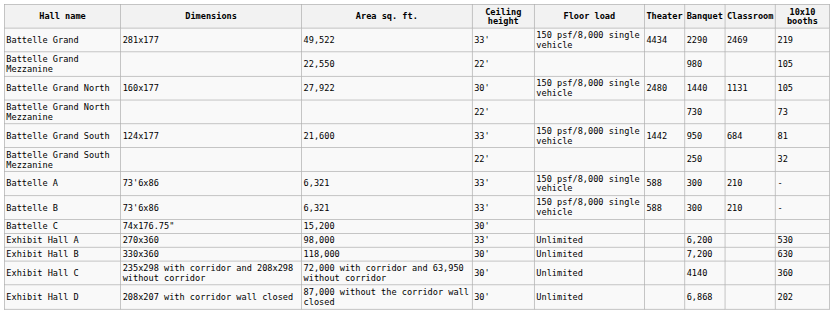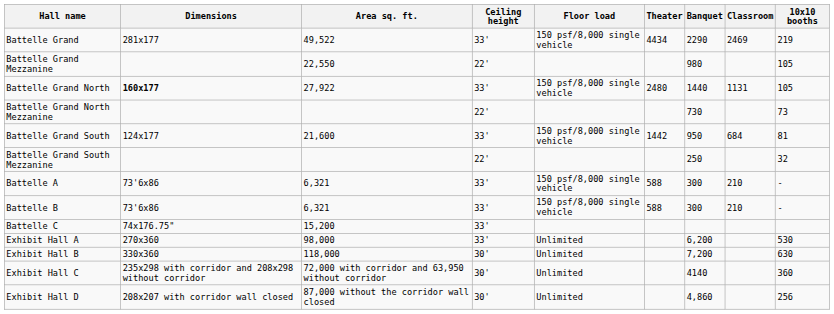Battelle Grand North | Dimensions: normal -> bold
Battelle Grand North | Ceiling height: 30' -> 33'
Battelle C | Ceiling height: 30' -> 33'
Exhibit Hall D | Banquet: 6,868 -> 4,860
Exhibit Hall D | 10x10 booths: 202 -> 256
